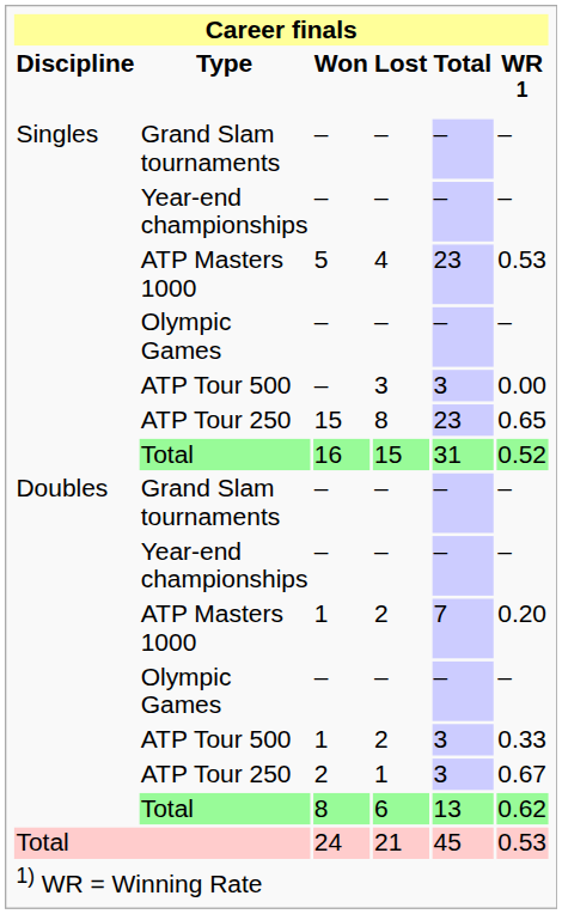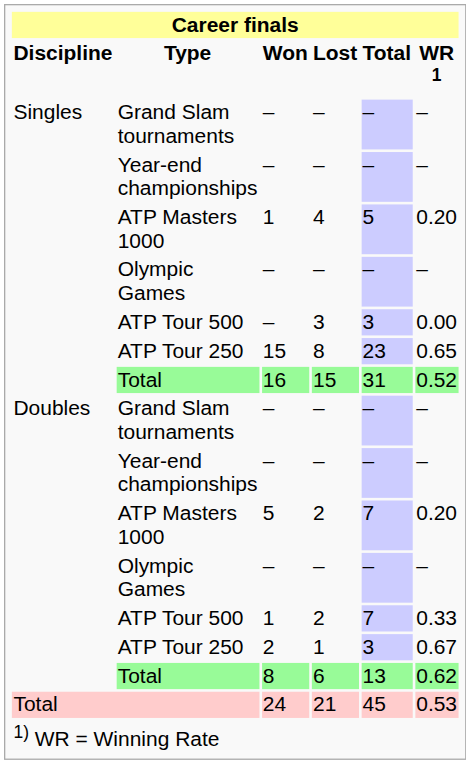4 | Won: 5 -> 1
4 | Total: 23 -> 5
4 | WR 1: 0.53 -> 0.20
ATP Masters 1000 / 2 | Won: 1 -> 5
ATP Tour 500 / 2 | Total: 3 -> 7
